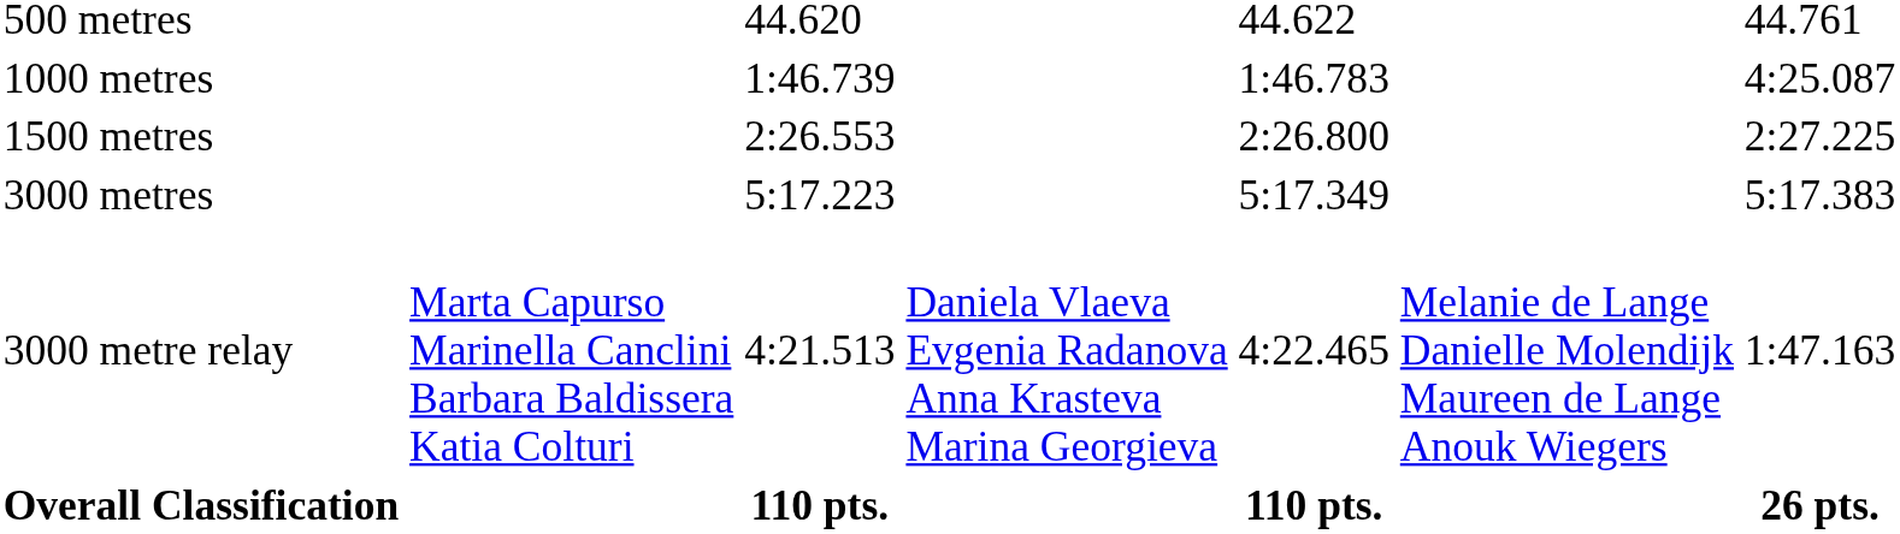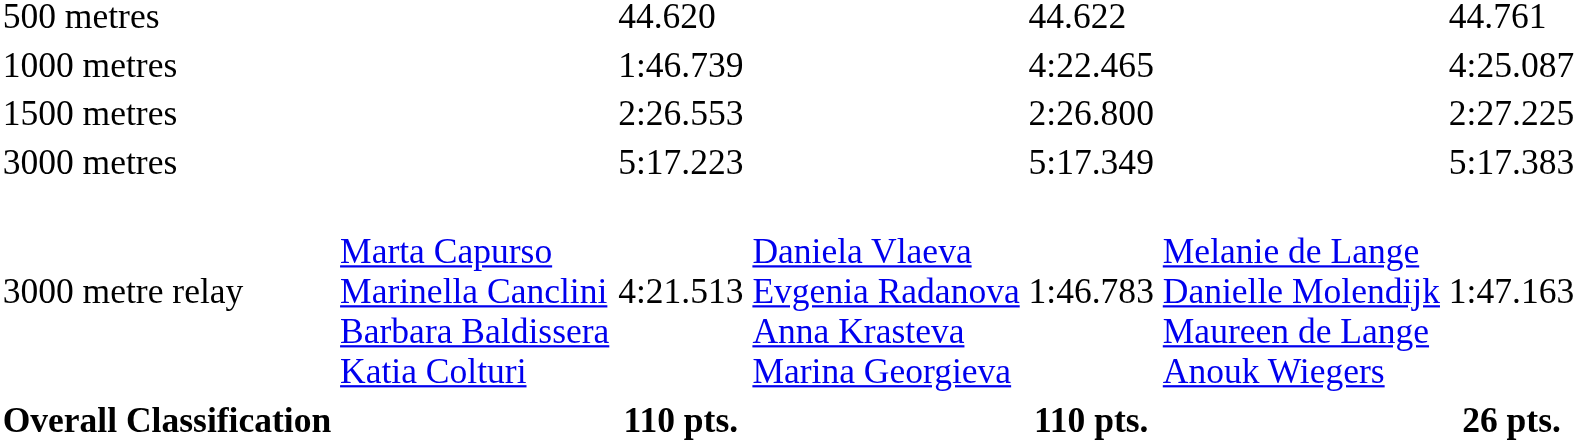1000 metres | column 5: 1:46.783 -> 4:22.465
3000 metre relay | column 5: 4:22.465 -> 1:46.783
